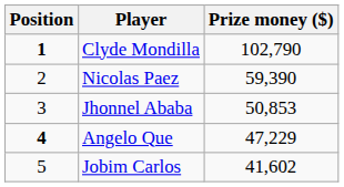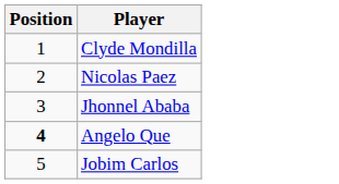- column: Prize money ($) | 102,790 | 59,390 | 50,853 | 47,229 | 41,602
Clyde Mondilla | Position: bold -> normal
